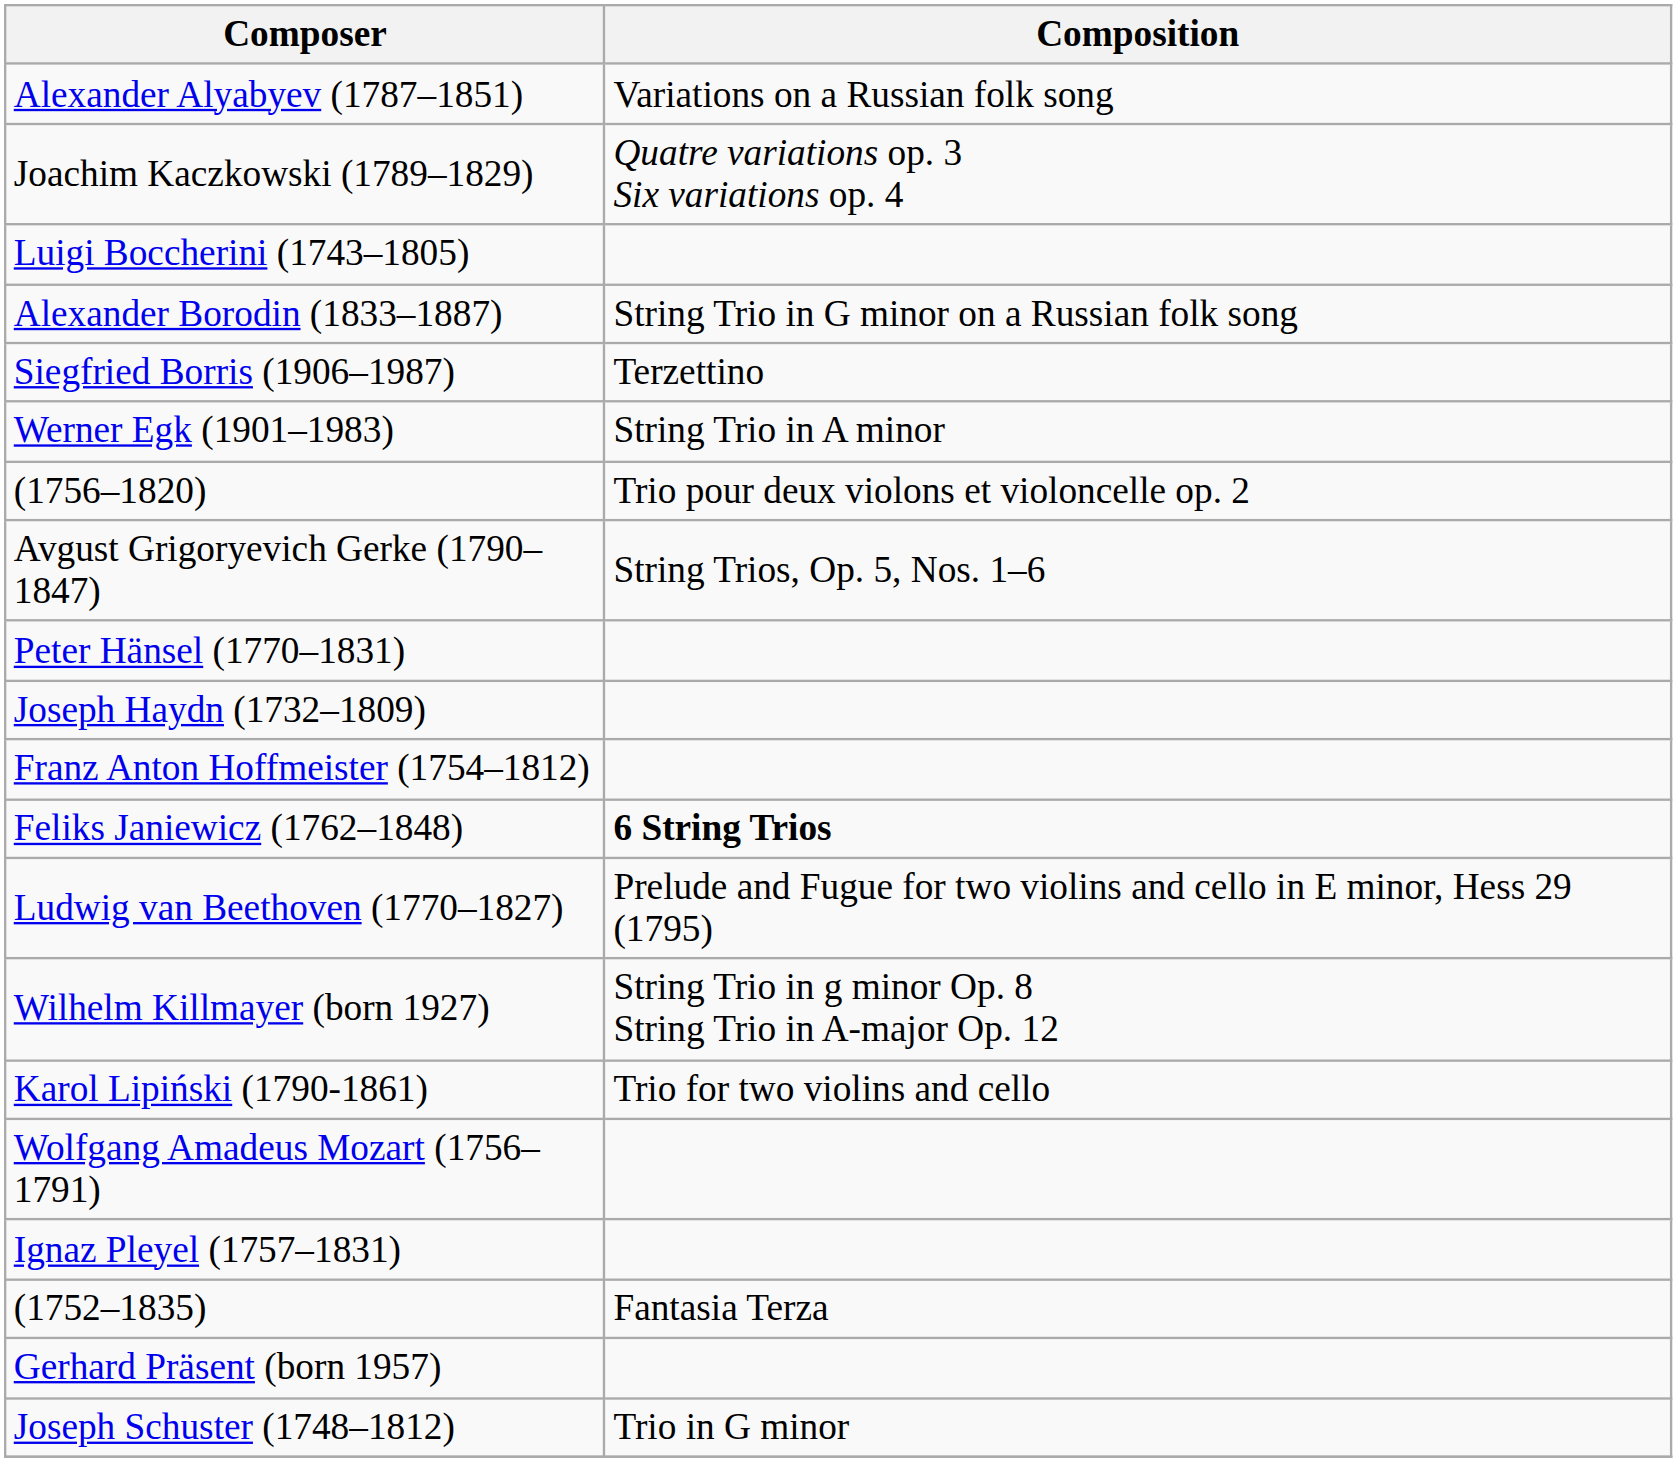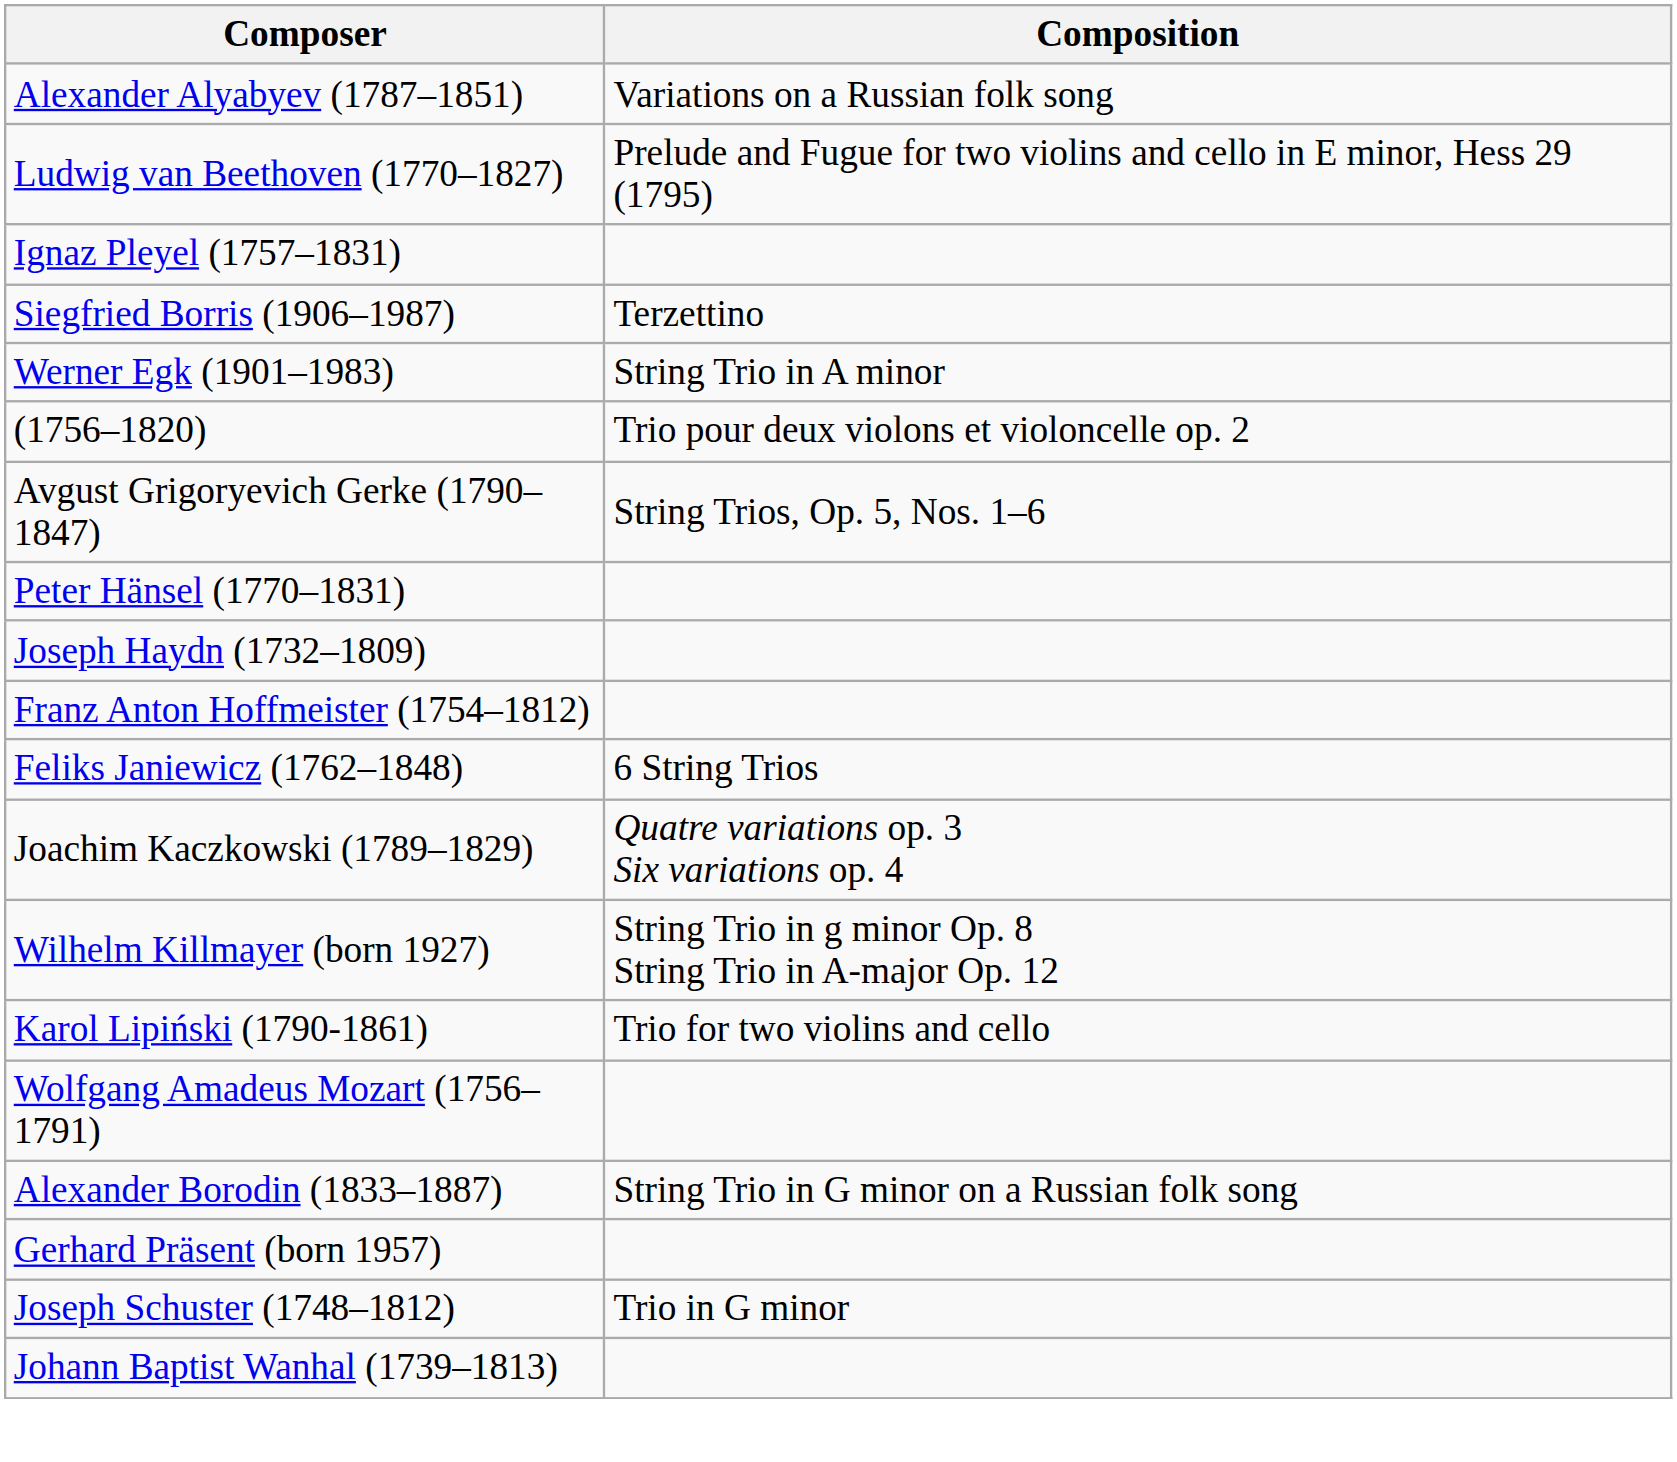rows swapped: Ludwig van Beethoven (1770–1827) <-> Joachim Kaczkowski (1789–1829)
- row: Luigi Boccherini (1743–1805)
rows swapped: Alexander Borodin (1833–1887) <-> Ignaz Pleyel (1757–1831)
Feliks Janiewicz (1762–1848) | Composition: bold -> normal
- row: (1752–1835) | Fantasia Terza
+ row: Johann Baptist Wanhal (1739–1813)
